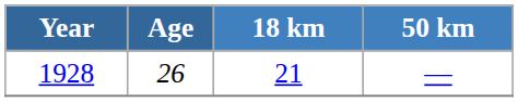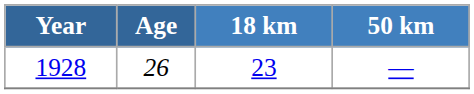1928 | 18 km: 21 -> 23
